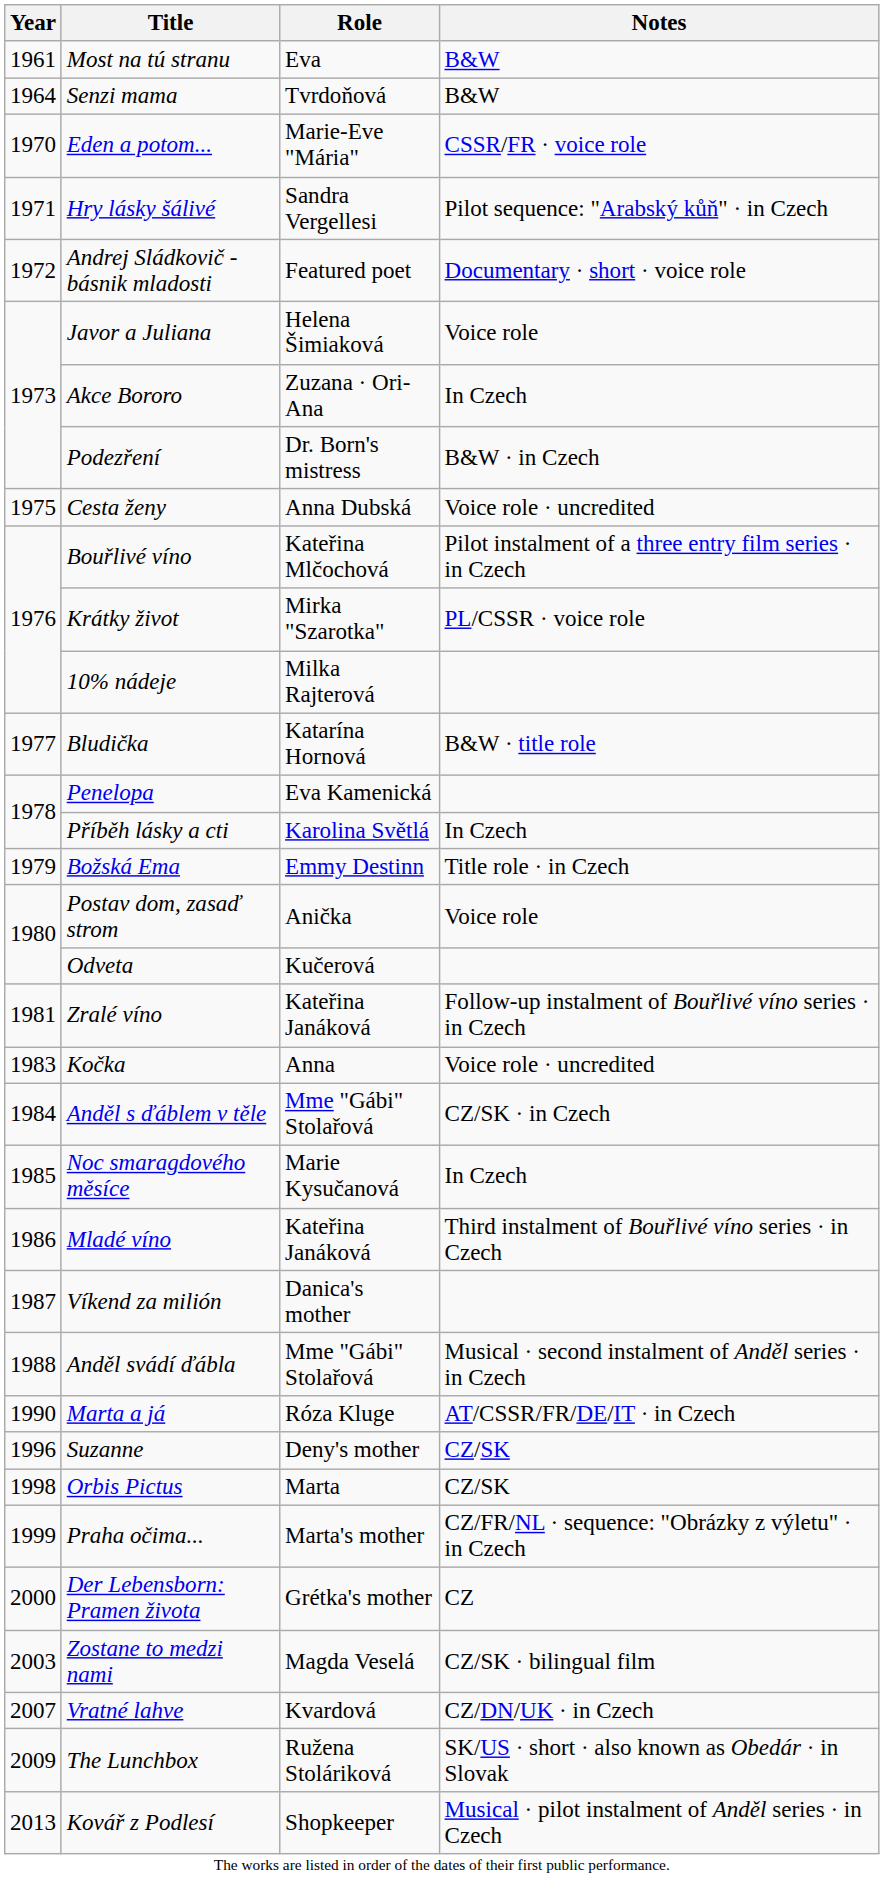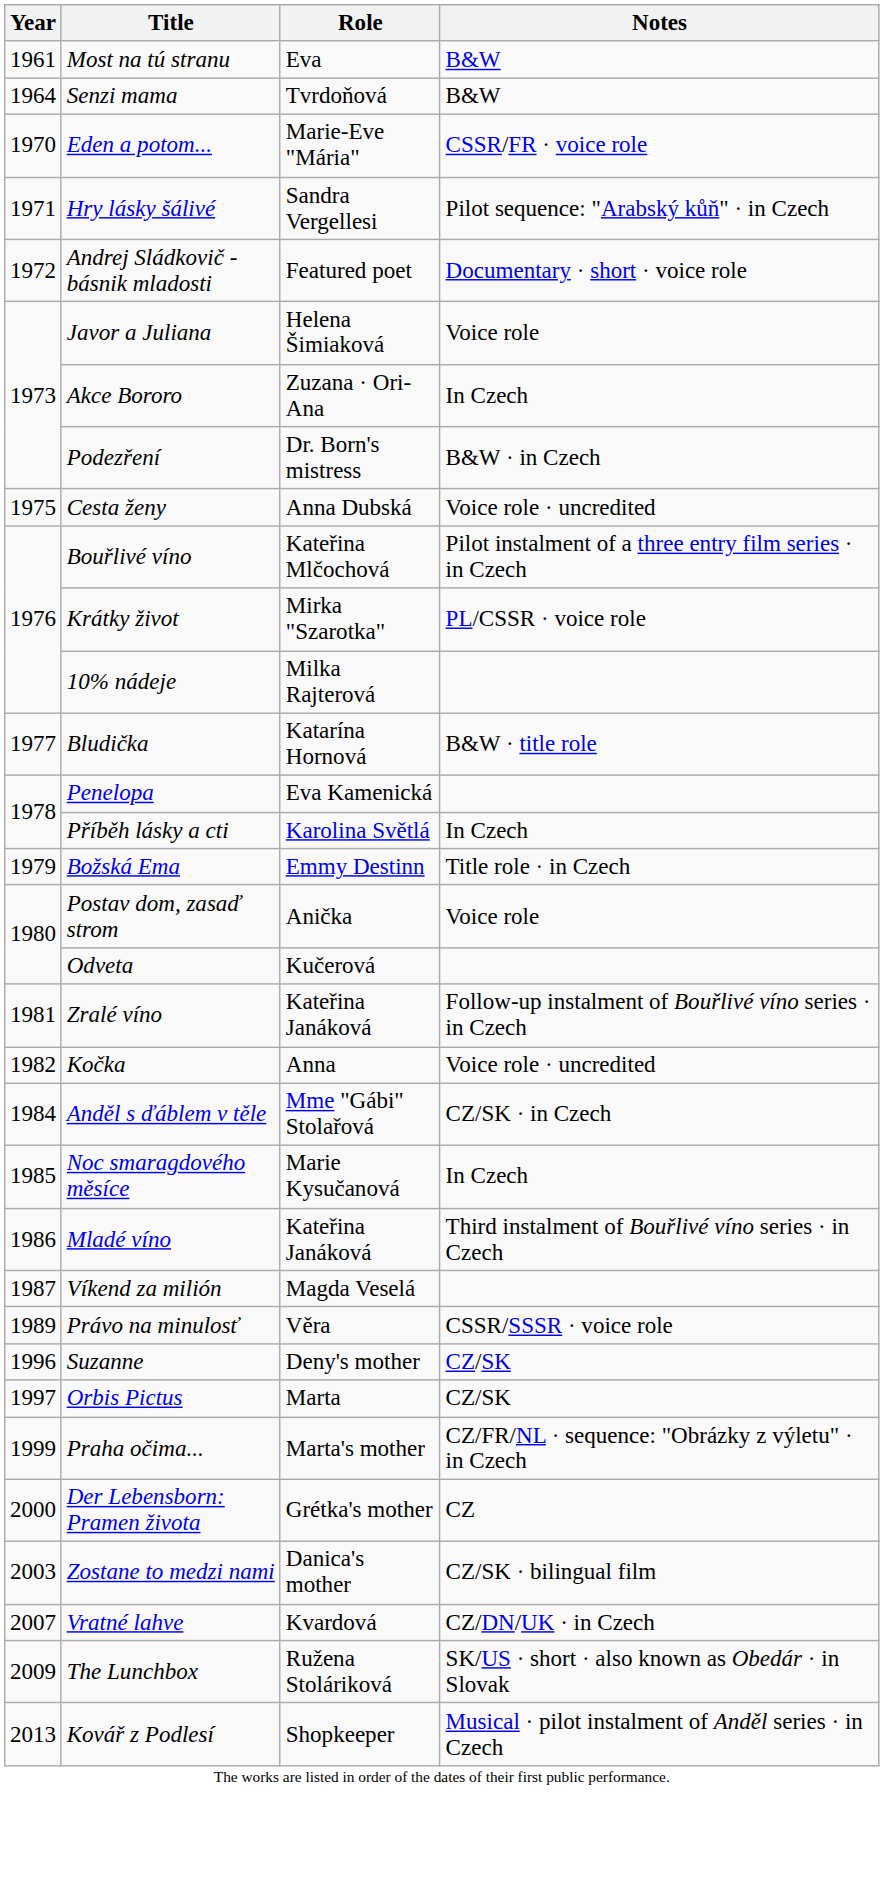Kočka | Year: 1983 -> 1982
Víkend za milión | Role: Danica's mother -> Magda Veselá
- row: 1988 | Anděl svádí ďábla | Mme "Gábi" Stolařová | Musical · second instalment of Anděl series · in Czech
+ row: 1989 | Právo na minulosť | Věra | CSSR/SSSR · voice role
- row: 1990 | Marta a já | Róza Kluge | AT/CSSR/FR/DE/IT · in Czech
Orbis Pictus | Year: 1998 -> 1997
Zostane to medzi nami | Role: Magda Veselá -> Danica's mother
